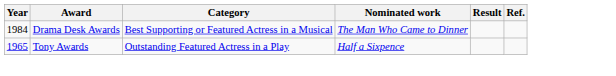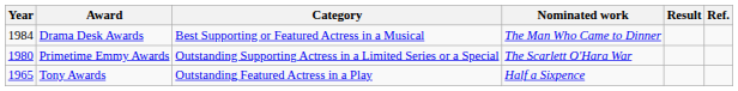+ row: 1980 | Primetime Emmy Awards | Outstanding Supporting Actress in a Limited Series or a Special | The Scarlett O'Hara War
